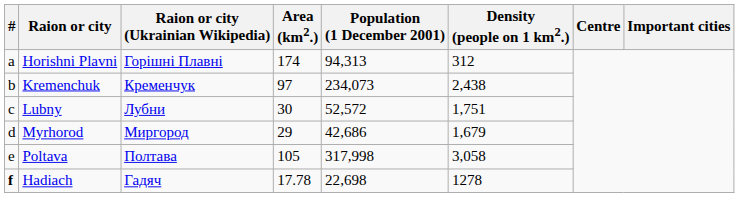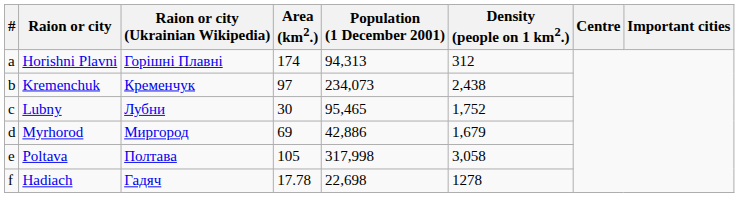Lubny | Population (1 December 2001): 52,572 -> 95,465
Lubny | Density (people on 1 km2.): 1,751 -> 1,752
Myrhorod | Area (km2.): 29 -> 69
Myrhorod | Population (1 December 2001): 42,686 -> 42,886
Hadiach | #: bold -> normal
